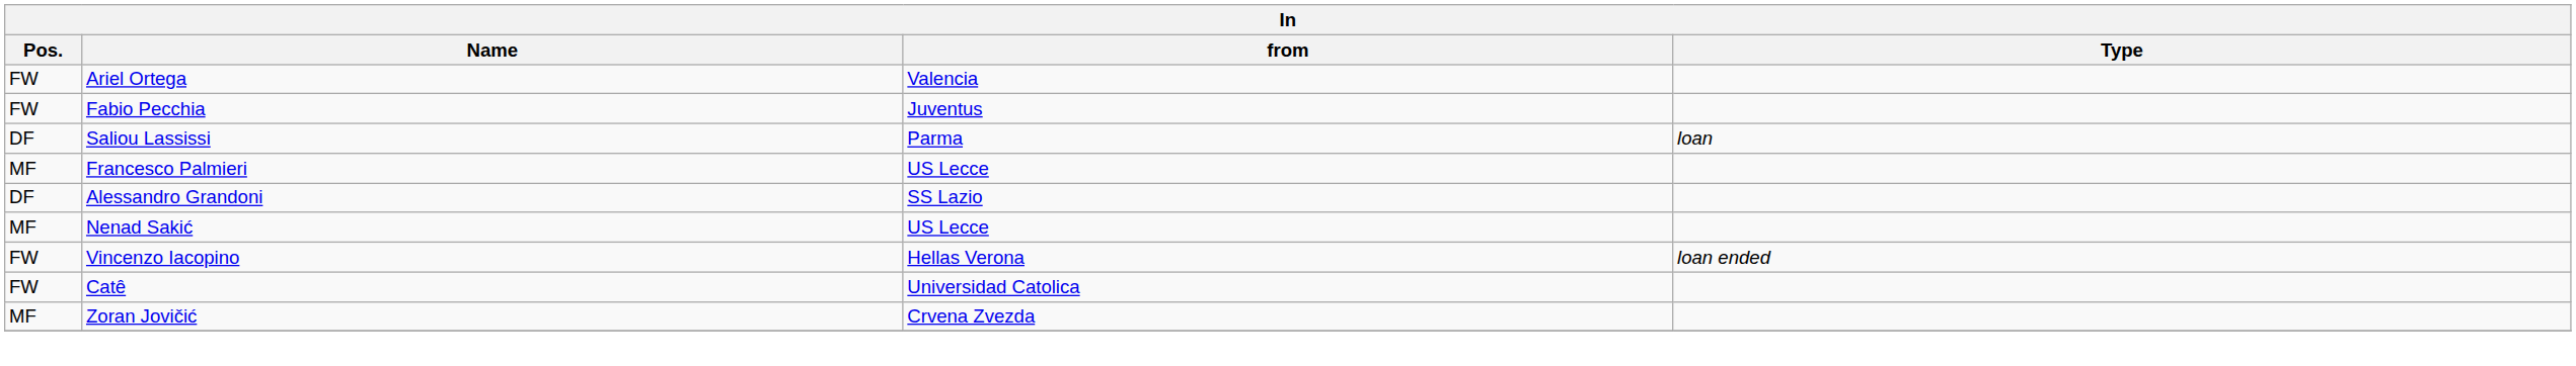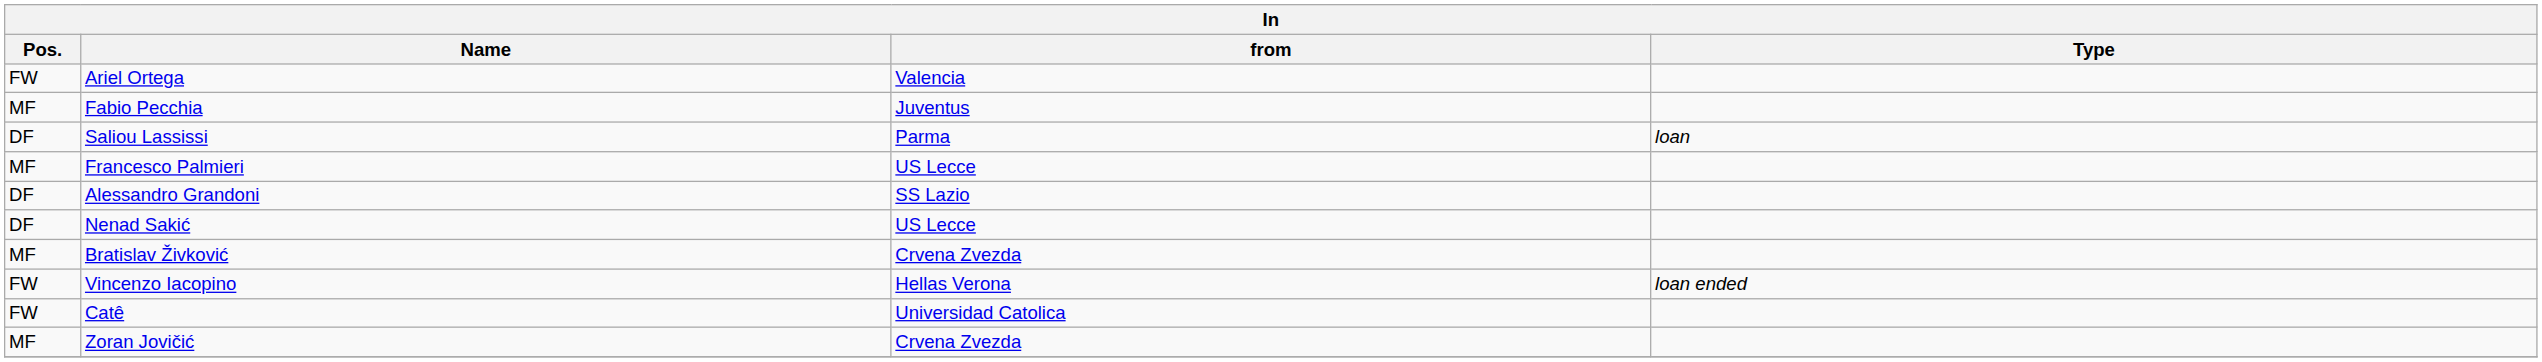Fabio Pecchia | Pos.: FW -> MF
Nenad Sakić | Pos.: MF -> DF
+ row: MF | Bratislav Živković | Crvena Zvezda
